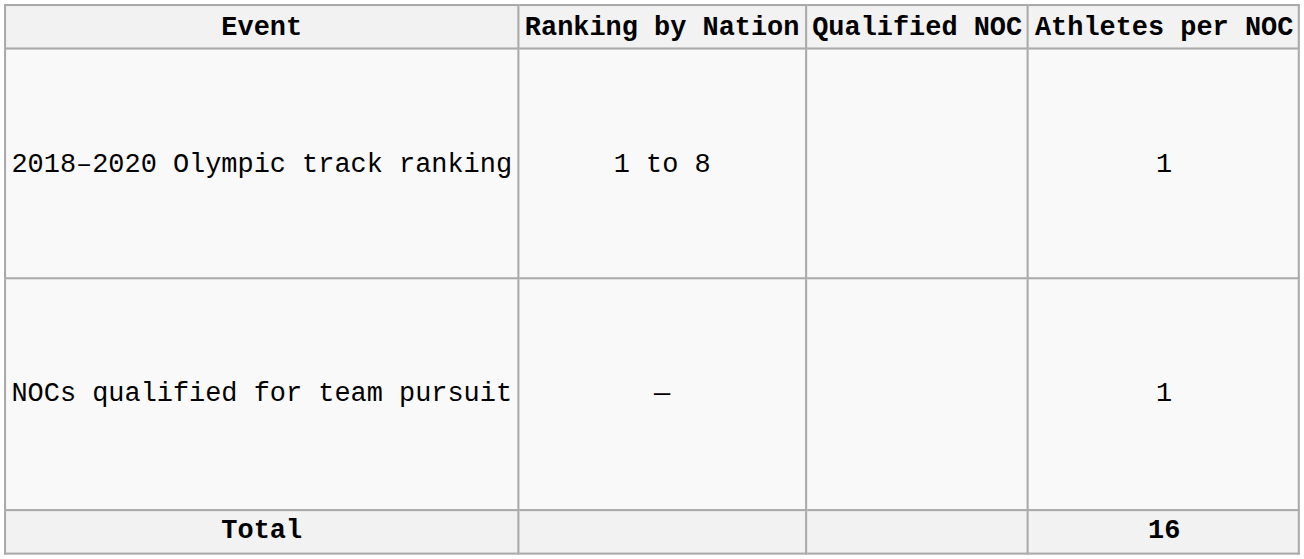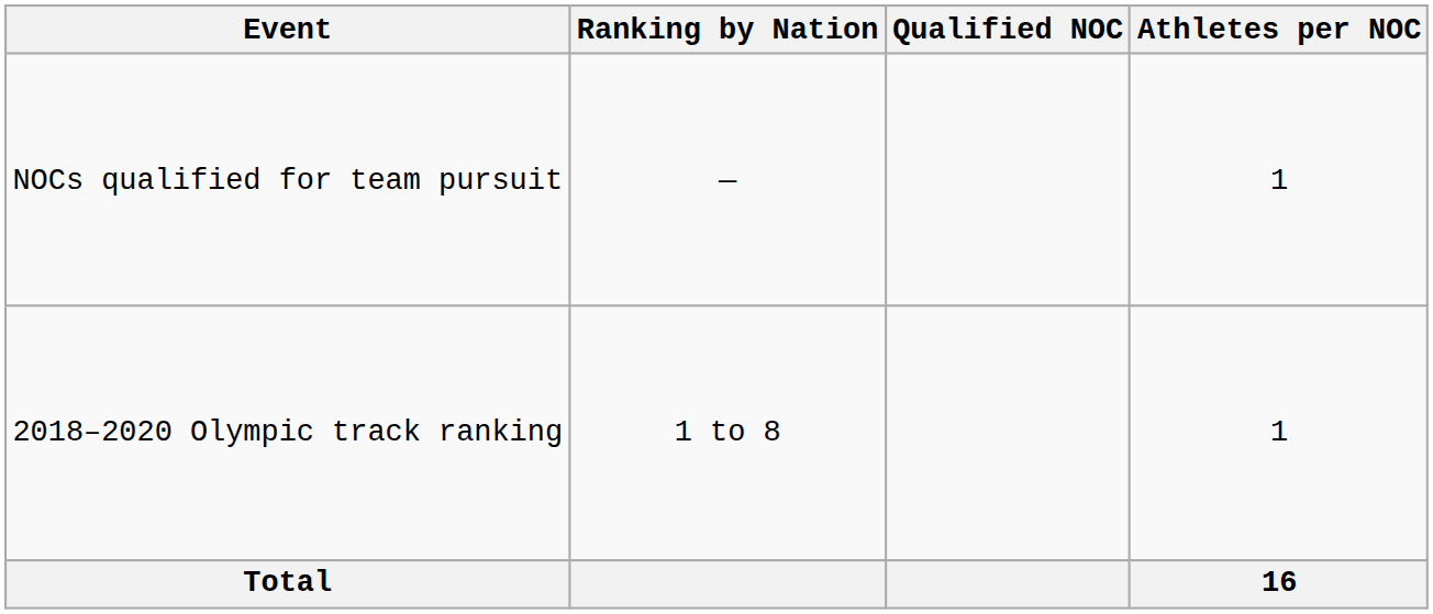rows swapped: NOCs qualified for team pursuit <-> 2018–2020 Olympic track ranking
